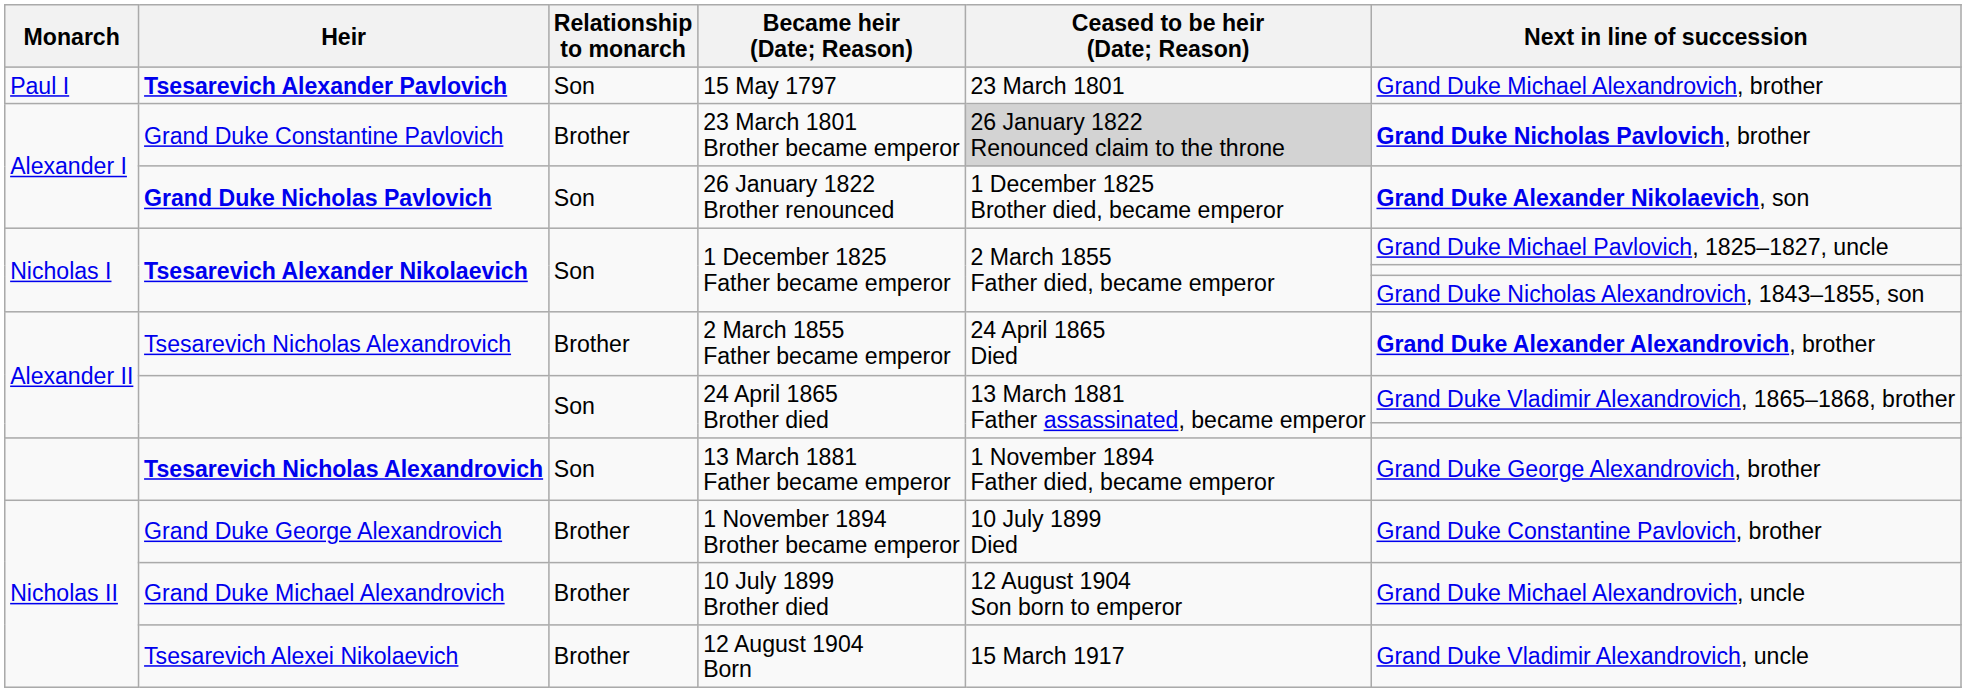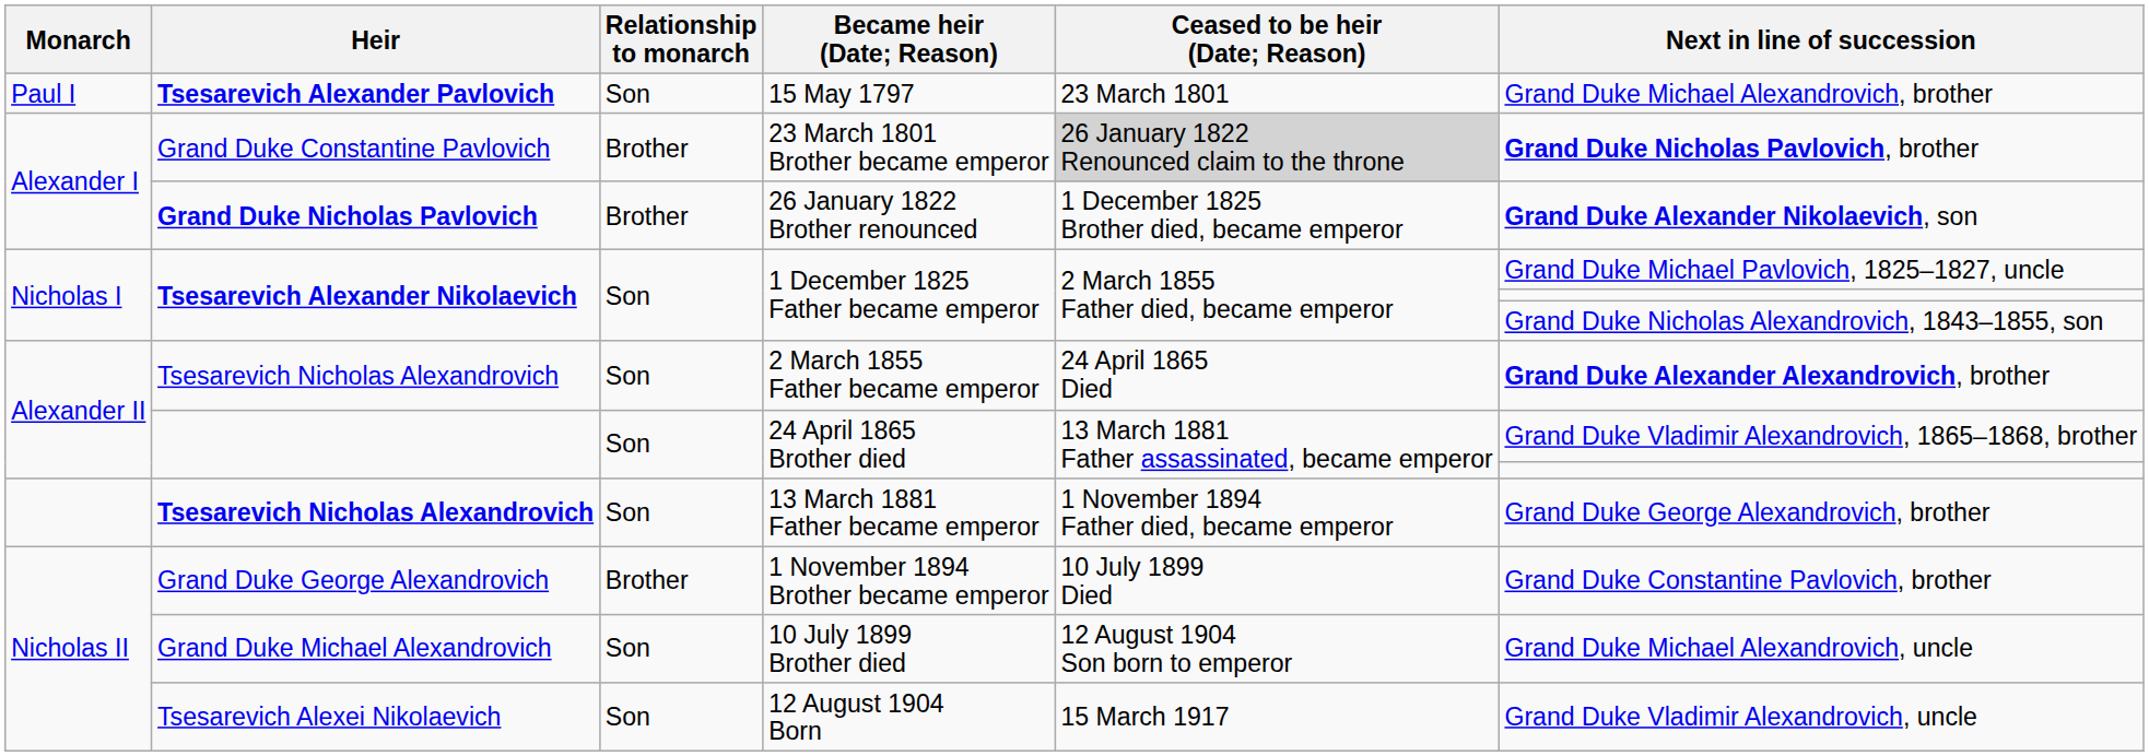26 January 1822 Brother renounced | Relationship to monarch: Son -> Brother
2 March 1855 Father became emperor | Relationship to monarch: Brother -> Son
10 July 1899 Brother died | Relationship to monarch: Brother -> Son
12 August 1904 Born | Relationship to monarch: Brother -> Son
